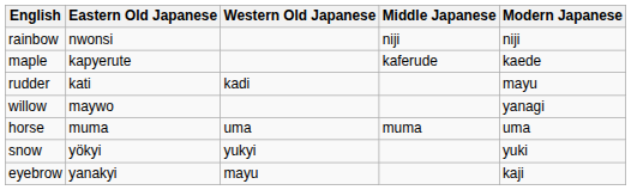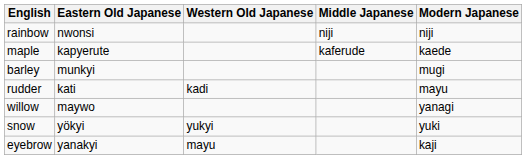+ row: barley | munkyi | mugi
- row: horse | muma | uma | muma | uma
